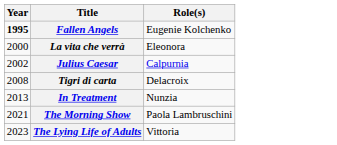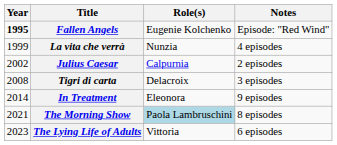+ column: Notes | Episode: "Red Wind" | 4 episodes | 2 episodes | 3 episodes | 9 episodes | 8 episodes | 6 episodes
La vita che verrà | Year: 2000 -> 1999
La vita che verrà | Role(s): Eleonora -> Nunzia
In Treatment | Year: 2013 -> 2014
In Treatment | Role(s): Nunzia -> Eleonora
The Morning Show | Role(s): no background -> lightblue background
